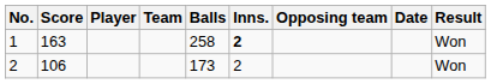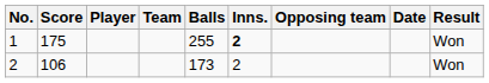1 | Score: 163 -> 175
1 | Balls: 258 -> 255
